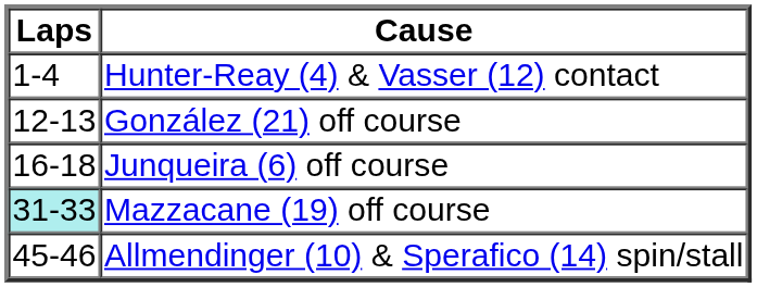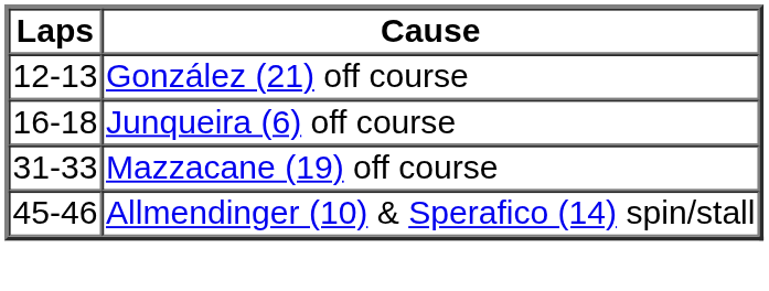- row: 1-4 | Hunter-Reay (4) & Vasser (12) contact
Mazzacane (19) off course | Laps: paleturquoise background -> no background
